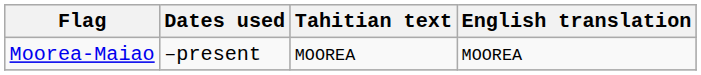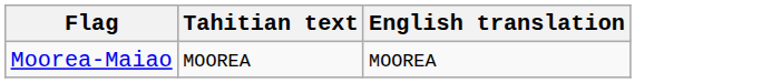- column: Dates used | –present
